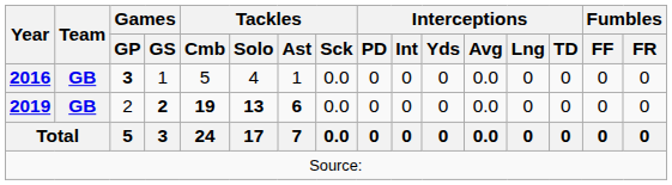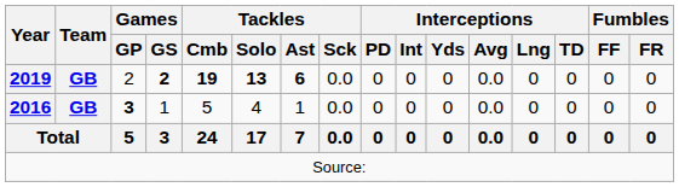rows swapped: 2016 <-> 2019
